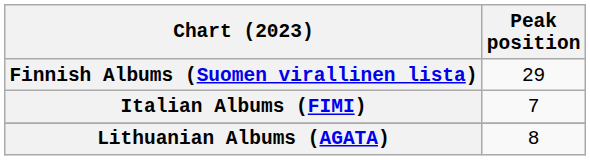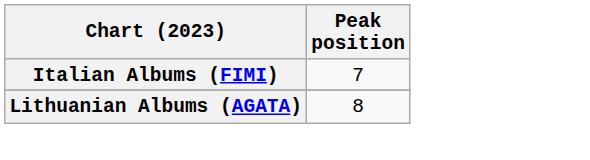- row: Finnish Albums (Suomen virallinen lista) | 29
